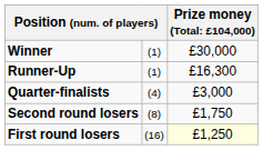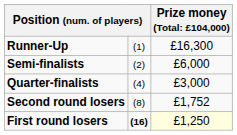- row: Winner | (1) | £30,000
+ row: Semi-finalists | (2) | £6,000
Second round losers | column 3: £1,750 -> £1,752
First round losers | column 2: normal -> bold
